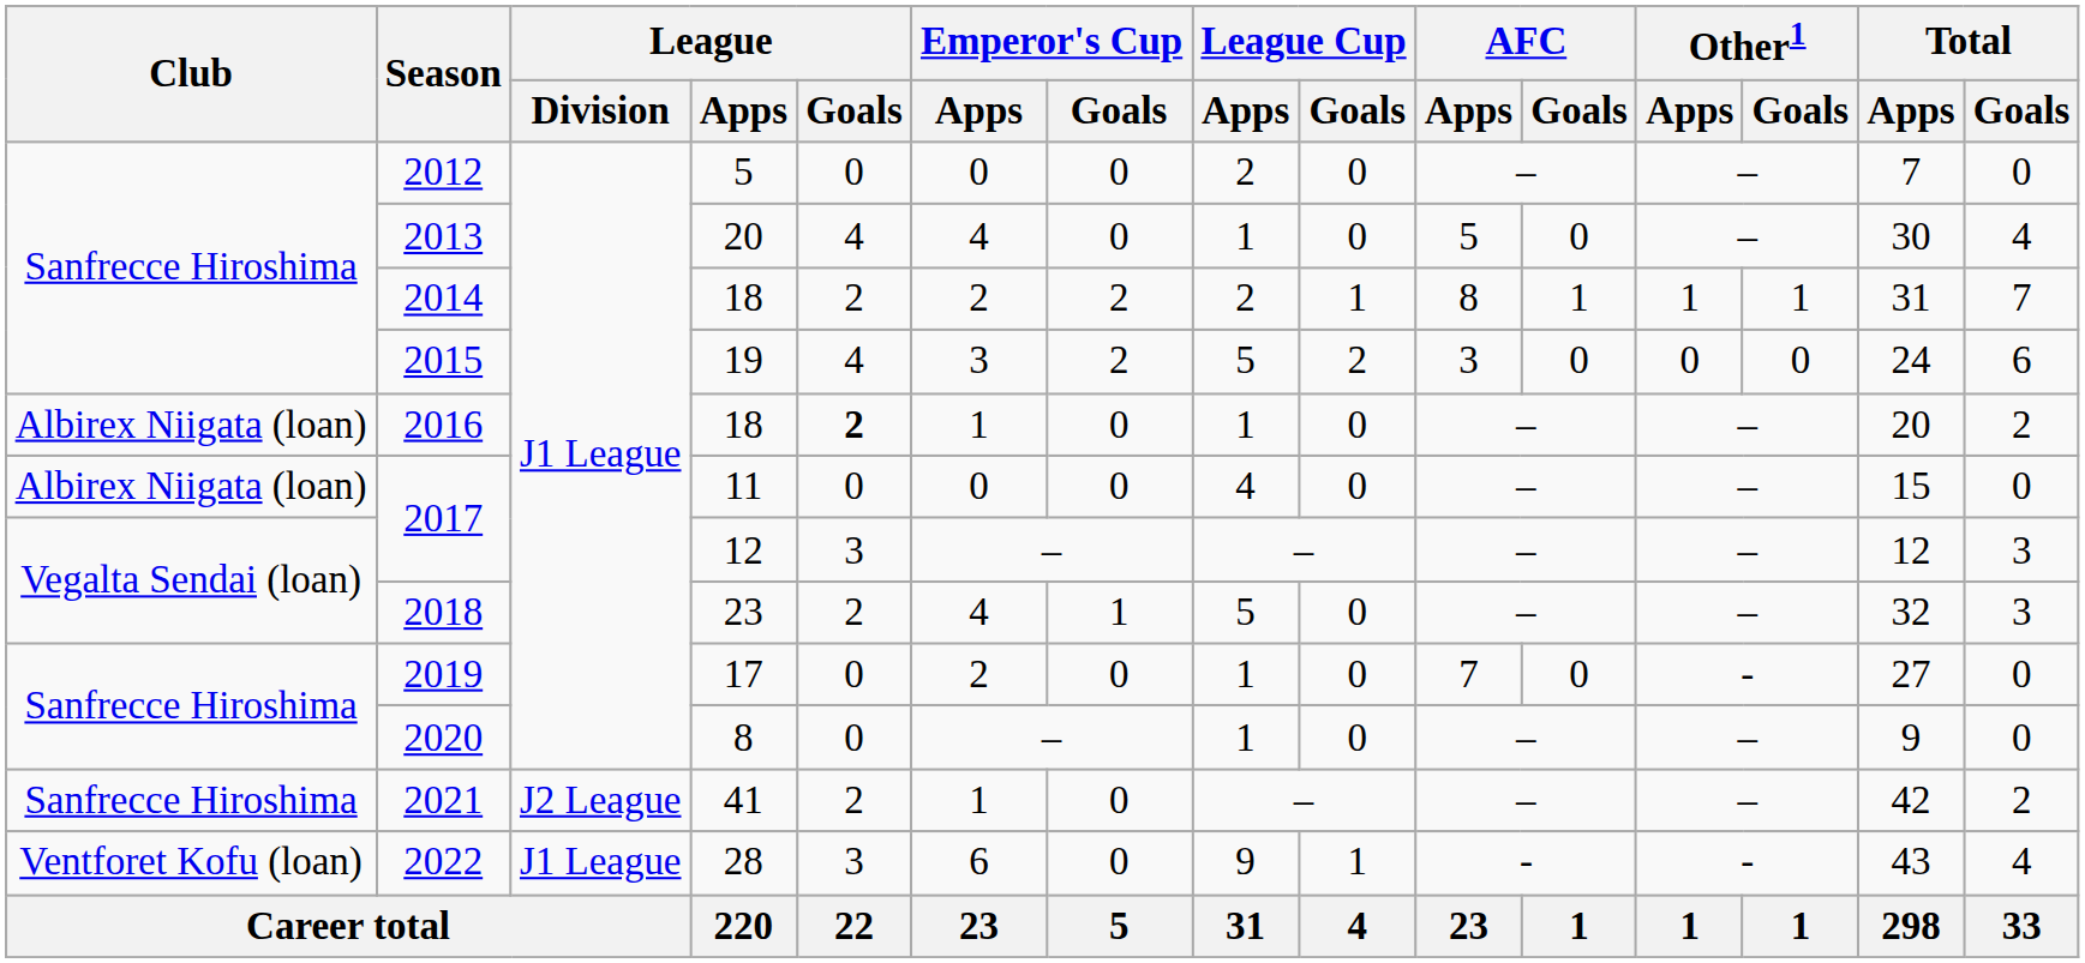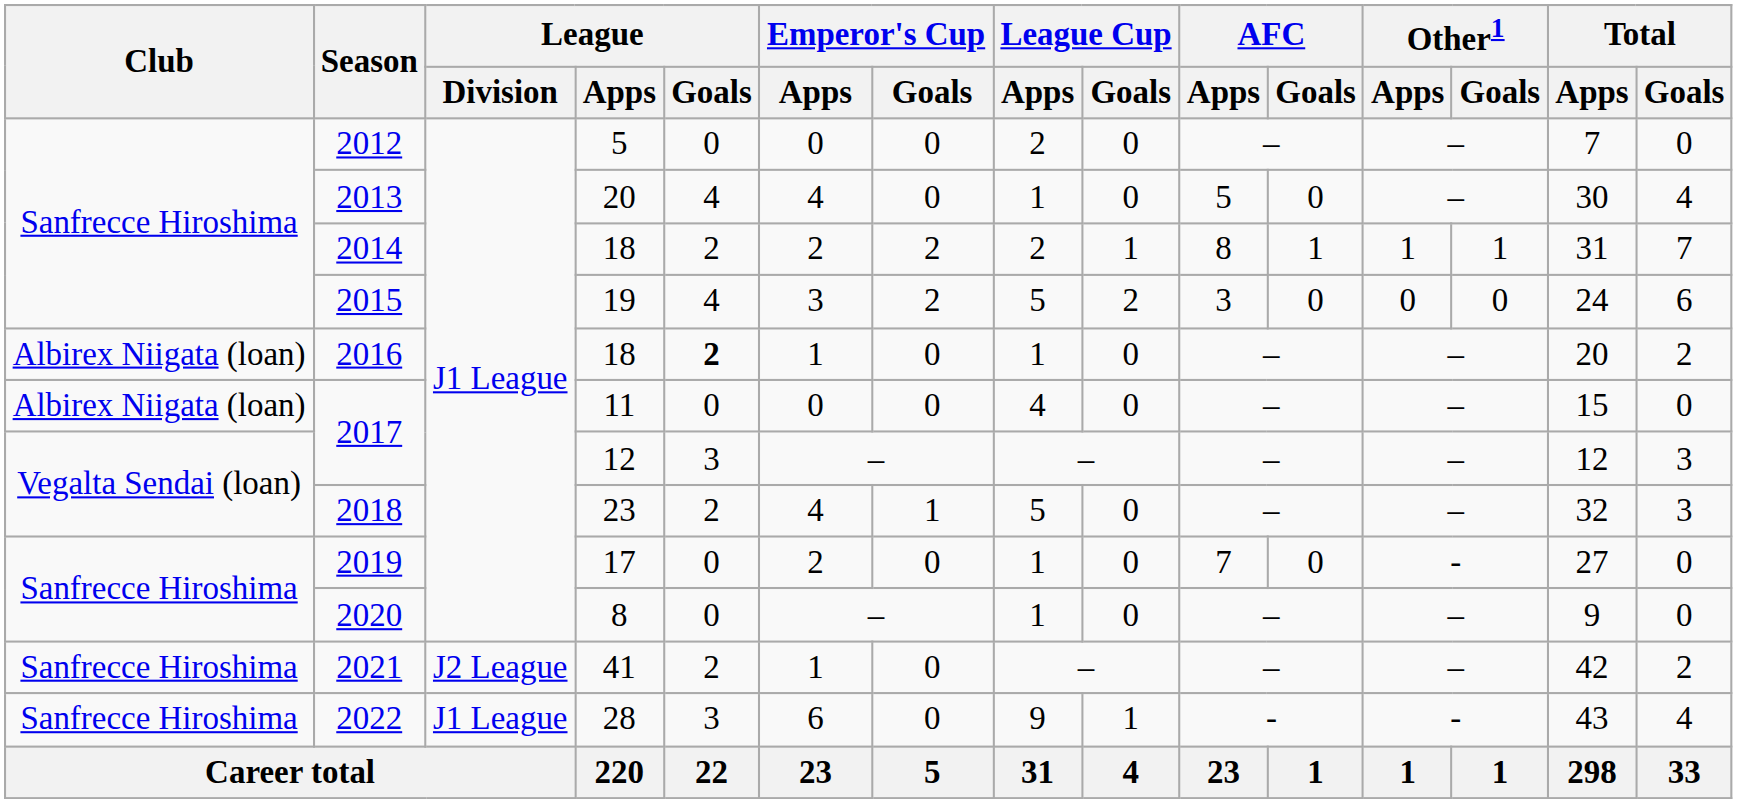2022 | Club: Ventforet Kofu (loan) -> Sanfrecce Hiroshima
